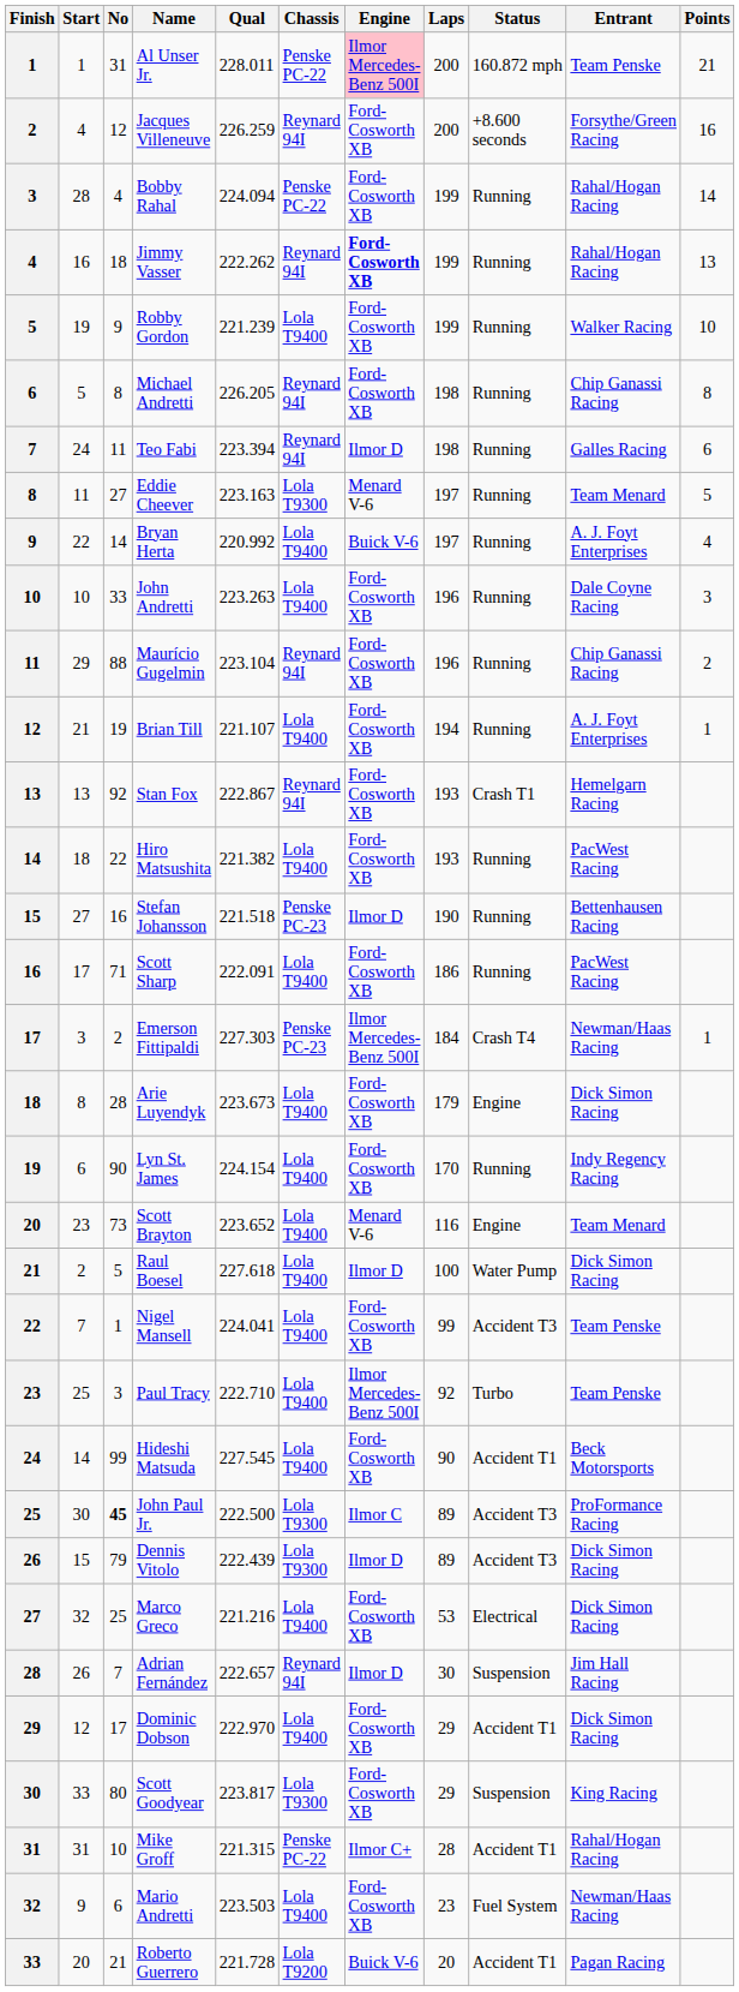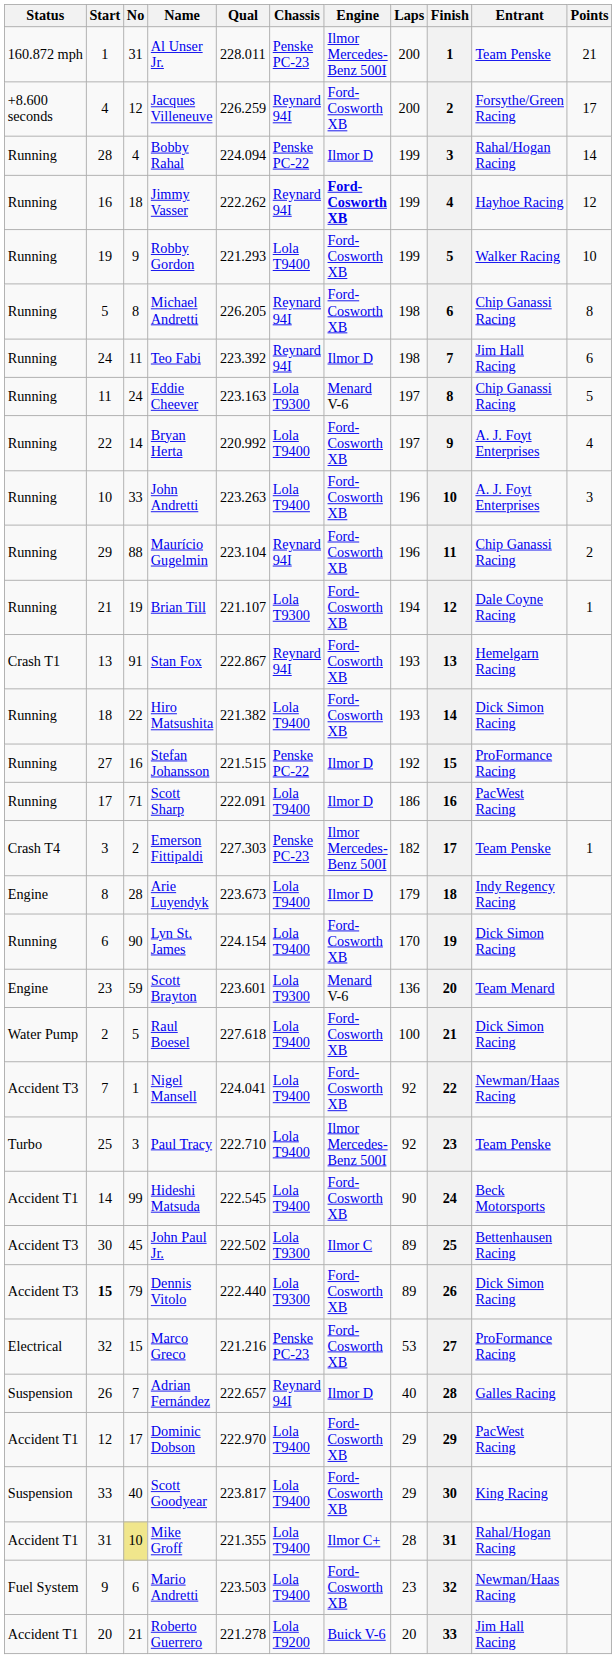columns swapped: Finish <-> Status
Al Unser Jr. | Chassis: Penske PC-22 -> Penske PC-23
Al Unser Jr. | Engine: pink background -> no background
Jacques Villeneuve | Points: 16 -> 17
Bobby Rahal | Engine: Ford-Cosworth XB -> Ilmor D
Jimmy Vasser | Entrant: Rahal/Hogan Racing -> Hayhoe Racing
Jimmy Vasser | Points: 13 -> 12
Robby Gordon | Qual: 221.239 -> 221.293
Teo Fabi | Qual: 223.394 -> 223.392
Teo Fabi | Entrant: Galles Racing -> Jim Hall Racing
Eddie Cheever | No: 27 -> 24
Eddie Cheever | Entrant: Team Menard -> Chip Ganassi Racing
Bryan Herta | Engine: Buick V-6 -> Ford-Cosworth XB
John Andretti | Entrant: Dale Coyne Racing -> A. J. Foyt Enterprises
Brian Till | Chassis: Lola T9400 -> Lola T9300
Brian Till | Entrant: A. J. Foyt Enterprises -> Dale Coyne Racing
Stan Fox | No: 92 -> 91
Hiro Matsushita | Entrant: PacWest Racing -> Dick Simon Racing
Stefan Johansson | Qual: 221.518 -> 221.515
Stefan Johansson | Chassis: Penske PC-23 -> Penske PC-22
Stefan Johansson | Laps: 190 -> 192
Stefan Johansson | Entrant: Bettenhausen Racing -> ProFormance Racing
Scott Sharp | Engine: Ford-Cosworth XB -> Ilmor D
Emerson Fittipaldi | Laps: 184 -> 182
Emerson Fittipaldi | Entrant: Newman/Haas Racing -> Team Penske
Arie Luyendyk | Engine: Ford-Cosworth XB -> Ilmor D
Arie Luyendyk | Entrant: Dick Simon Racing -> Indy Regency Racing
Lyn St. James | Entrant: Indy Regency Racing -> Dick Simon Racing
Scott Brayton | No: 73 -> 59
Scott Brayton | Qual: 223.652 -> 223.601
Scott Brayton | Chassis: Lola T9400 -> Lola T9300
Scott Brayton | Laps: 116 -> 136
Raul Boesel | Engine: Ilmor D -> Ford-Cosworth XB
Nigel Mansell | Laps: 99 -> 92
Nigel Mansell | Entrant: Team Penske -> Newman/Haas Racing
Hideshi Matsuda | Qual: 227.545 -> 222.545
John Paul Jr. | No: bold -> normal
John Paul Jr. | Qual: 222.500 -> 222.502
John Paul Jr. | Entrant: ProFormance Racing -> Bettenhausen Racing
Dennis Vitolo | Start: normal -> bold
Dennis Vitolo | Qual: 222.439 -> 222.440
Dennis Vitolo | Engine: Ilmor D -> Ford-Cosworth XB
Marco Greco | No: 25 -> 15
Marco Greco | Chassis: Lola T9400 -> Penske PC-23
Marco Greco | Entrant: Dick Simon Racing -> ProFormance Racing
Adrian Fernández | Laps: 30 -> 40
Adrian Fernández | Entrant: Jim Hall Racing -> Galles Racing
Dominic Dobson | Entrant: Dick Simon Racing -> PacWest Racing
Scott Goodyear | No: 80 -> 40
Scott Goodyear | Chassis: Lola T9300 -> Lola T9400
Mike Groff | No: no background -> khaki background
Mike Groff | Qual: 221.315 -> 221.355
Mike Groff | Chassis: Penske PC-22 -> Lola T9400
Roberto Guerrero | Qual: 221.728 -> 221.278
Roberto Guerrero | Entrant: Pagan Racing -> Jim Hall Racing
